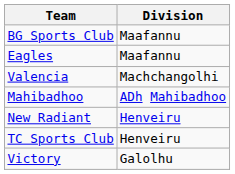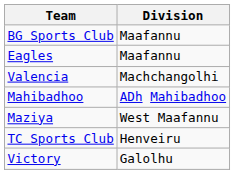+ row: Maziya | West Maafannu
- row: New Radiant | Henveiru
